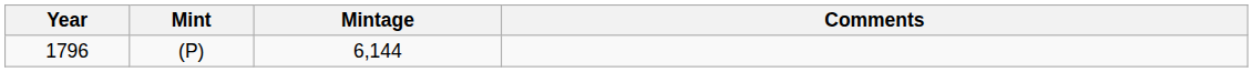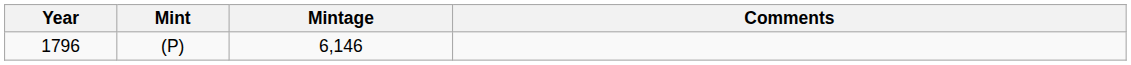1796 | Mintage: 6,144 -> 6,146
